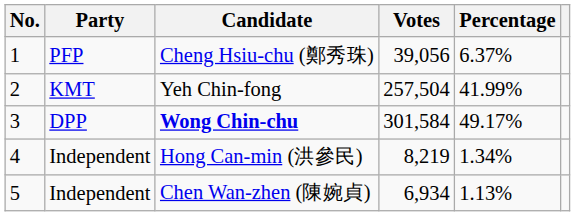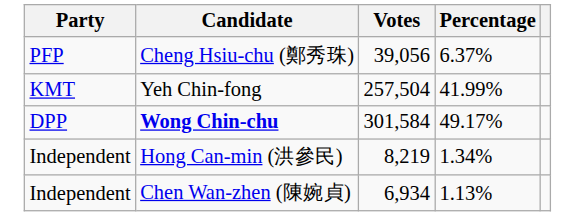- column: No. | 1 | 2 | 3 | 4 | 5
